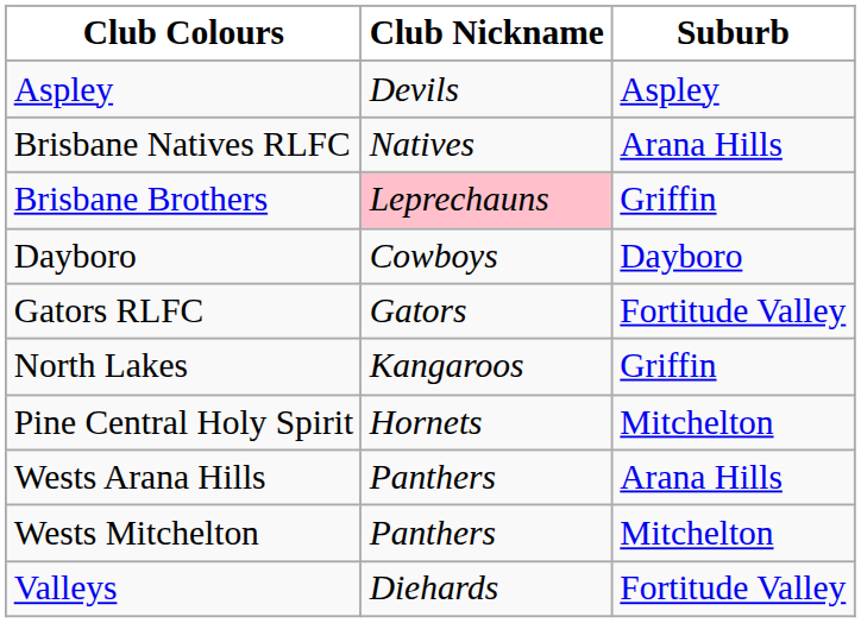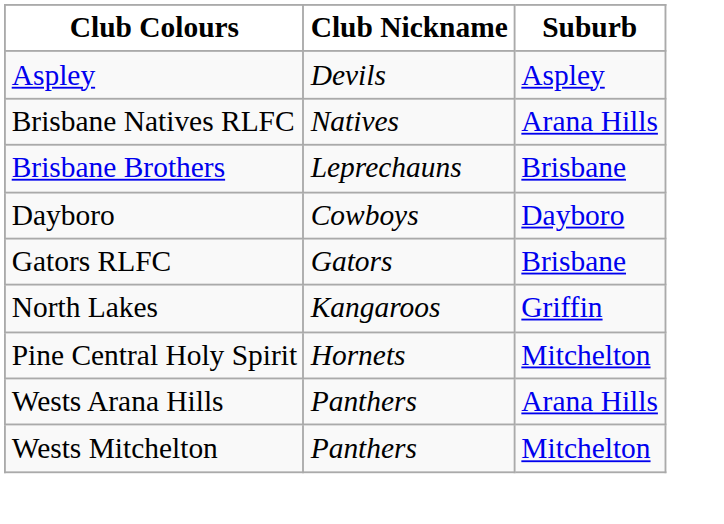Brisbane Brothers | Club Nickname: pink background -> no background
Brisbane Brothers | Suburb: Griffin -> Brisbane
Gators RLFC | Suburb: Fortitude Valley -> Brisbane
- row: Valleys | Diehards | Fortitude Valley
